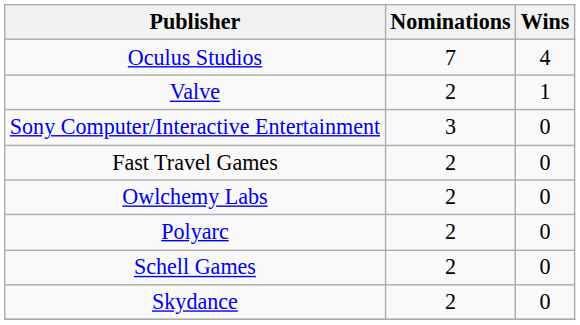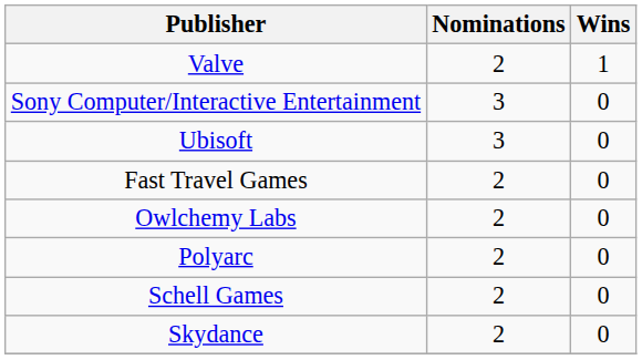- row: Oculus Studios | 7 | 4
+ row: Ubisoft | 3 | 0
